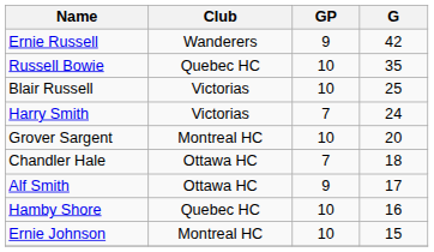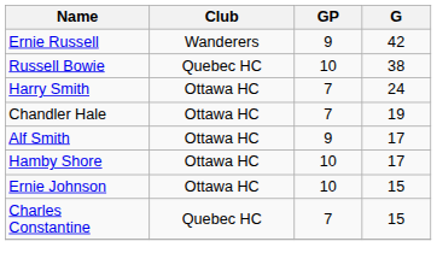Russell Bowie | G: 35 -> 38
- row: Blair Russell | Victorias | 10 | 25
Harry Smith | Club: Victorias -> Ottawa HC
- row: Grover Sargent | Montreal HC | 10 | 20
Chandler Hale | G: 18 -> 19
Hamby Shore | Club: Quebec HC -> Ottawa HC
Hamby Shore | G: 16 -> 17
Ernie Johnson | Club: Montreal HC -> Ottawa HC
+ row: Charles Constantine | Quebec HC | 7 | 15
